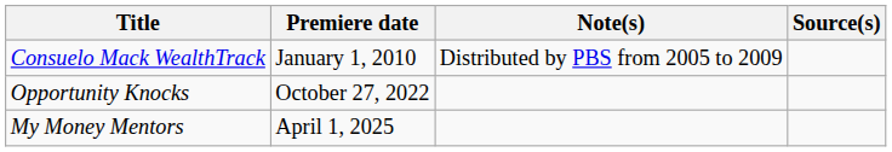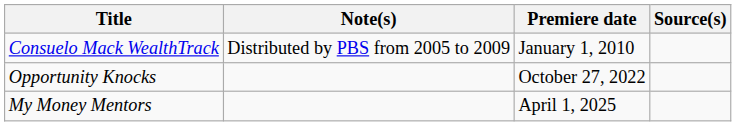columns swapped: Premiere date <-> Note(s)
